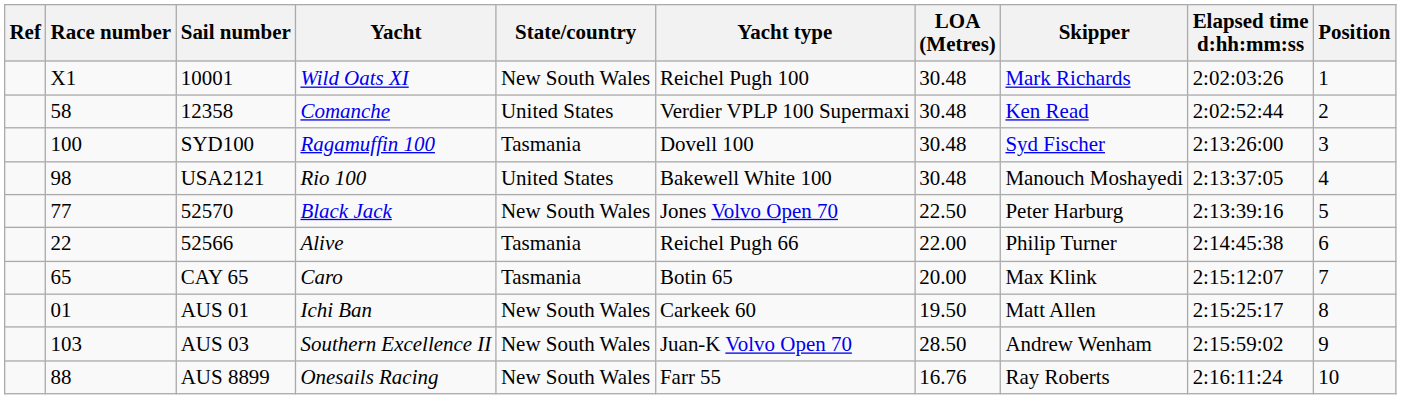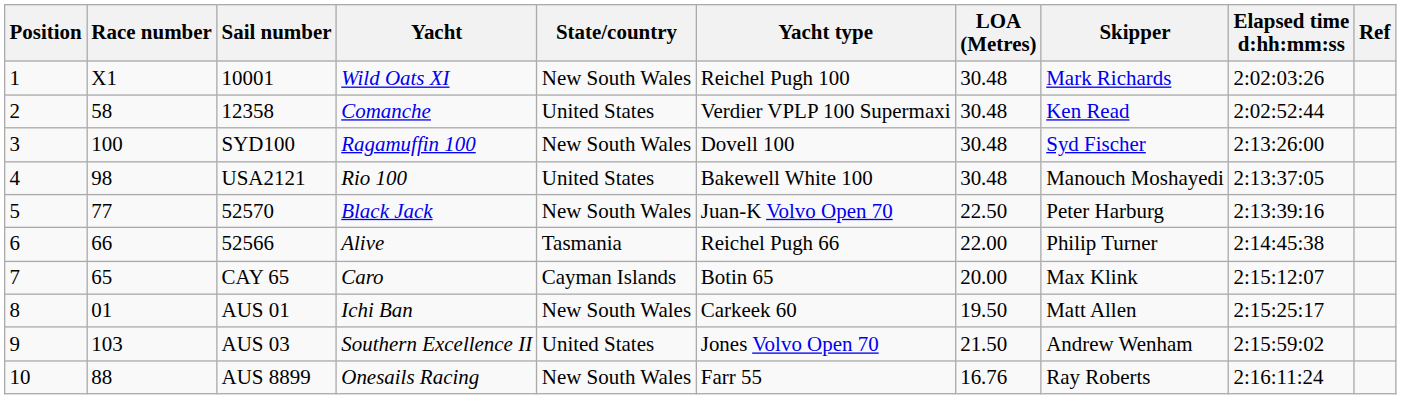columns swapped: Position <-> Ref
SYD100 | State/country: Tasmania -> New South Wales
52570 | Yacht type: Jones Volvo Open 70 -> Juan-K Volvo Open 70
52566 | Race number: 22 -> 66
CAY 65 | State/country: Tasmania -> Cayman Islands
AUS 03 | State/country: New South Wales -> United States
AUS 03 | Yacht type: Juan-K Volvo Open 70 -> Jones Volvo Open 70
AUS 03 | LOA (Metres): 28.50 -> 21.50
